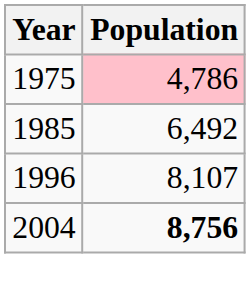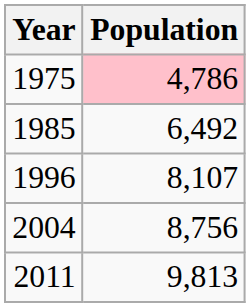2004 | Population: bold -> normal
+ row: 2011 | 9,813
